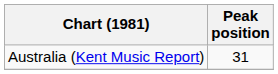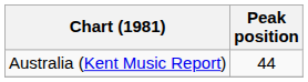Australia (Kent Music Report) | Peak position: 31 -> 44
